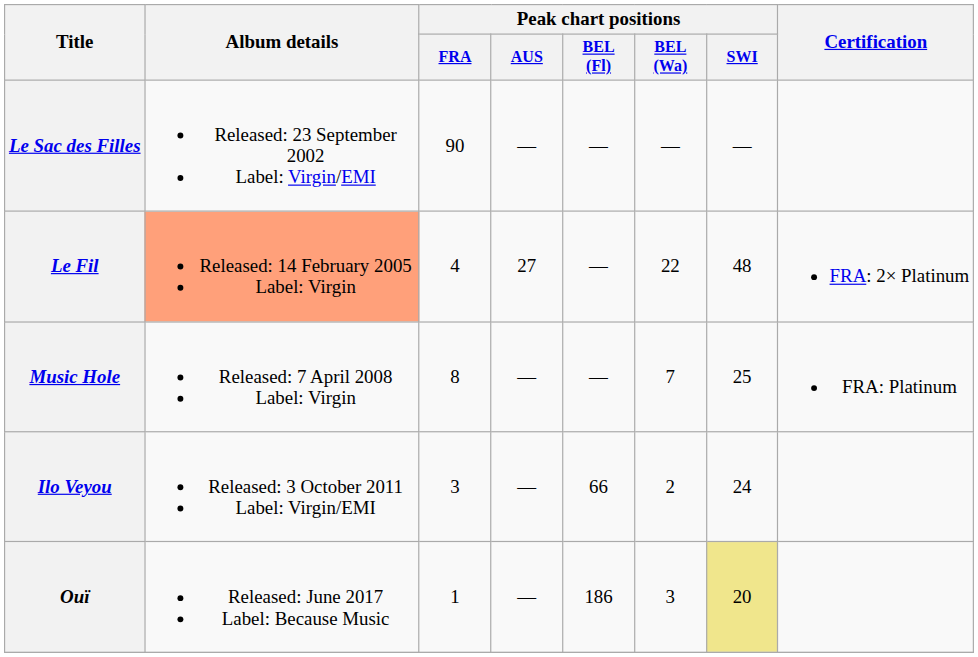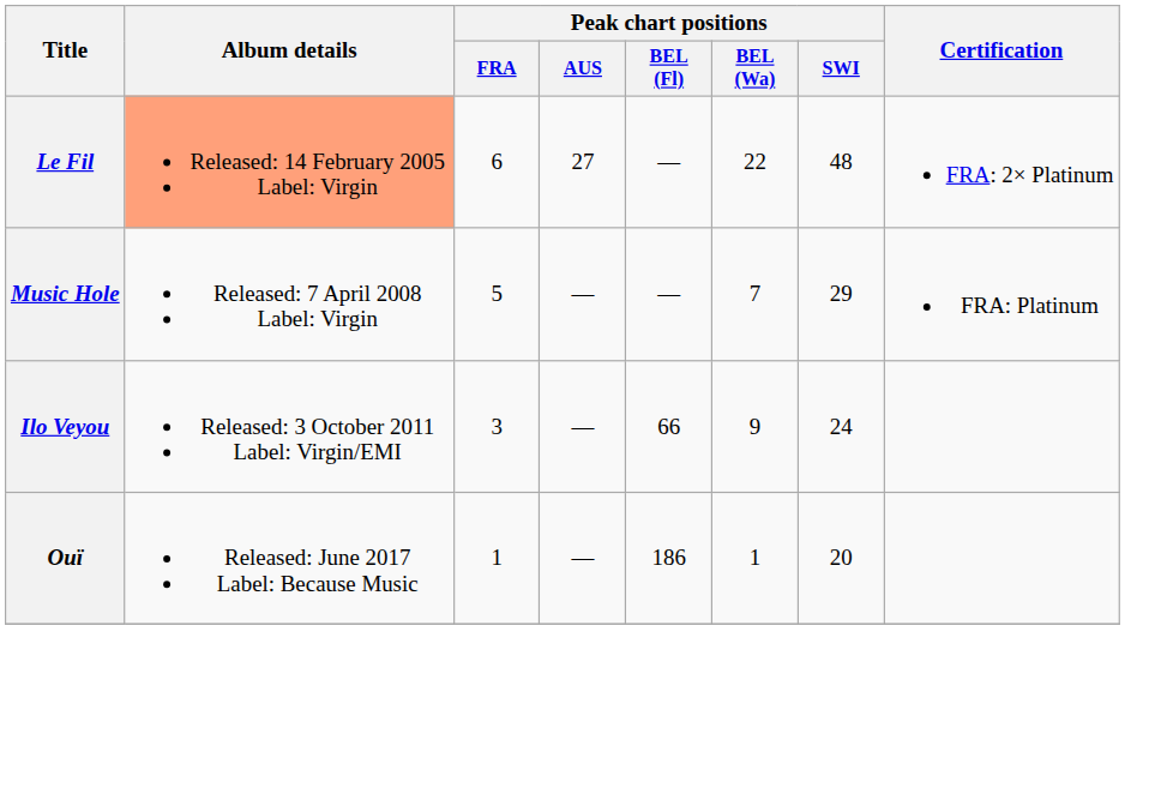- row: Le Sac des Filles | Released: 23 September 2002 Label: Virgin/EMI | 90 | — | — | — | —
Le Fil | Peak chart positions / FRA: 4 -> 6
Music Hole | Peak chart positions / FRA: 8 -> 5
Music Hole | Peak chart positions / SWI: 25 -> 29
Ilo Veyou | Peak chart positions / BEL (Wa): 2 -> 9
Ouï | Peak chart positions / BEL (Wa): 3 -> 1
Ouï | Peak chart positions / SWI: khaki background -> no background
